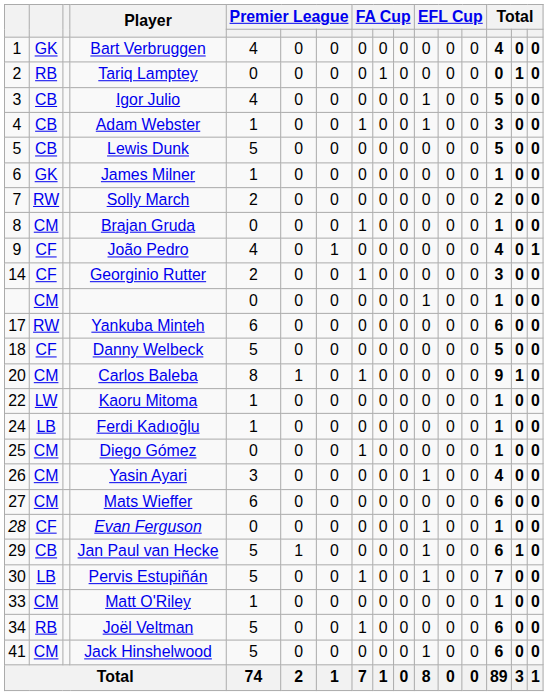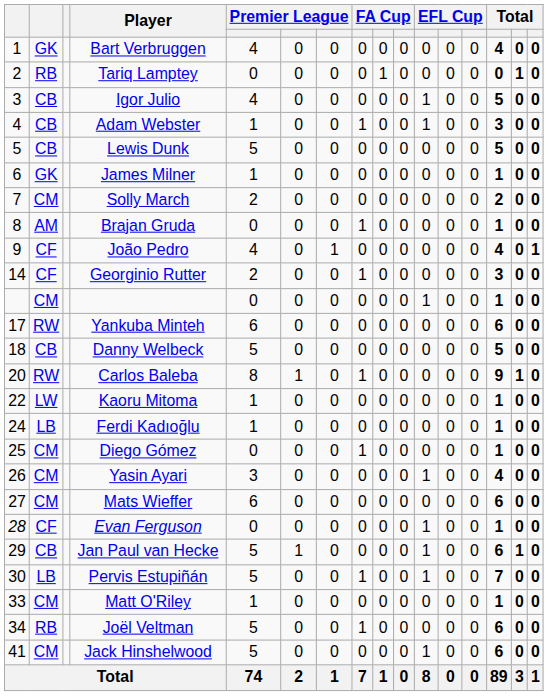Solly March | column 2: RW -> CM
Brajan Gruda | column 2: CM -> AM
Danny Welbeck | column 2: CF -> CB
Carlos Baleba | column 2: CM -> RW
